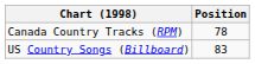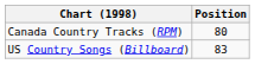Canada Country Tracks (RPM) | Position: 78 -> 80
